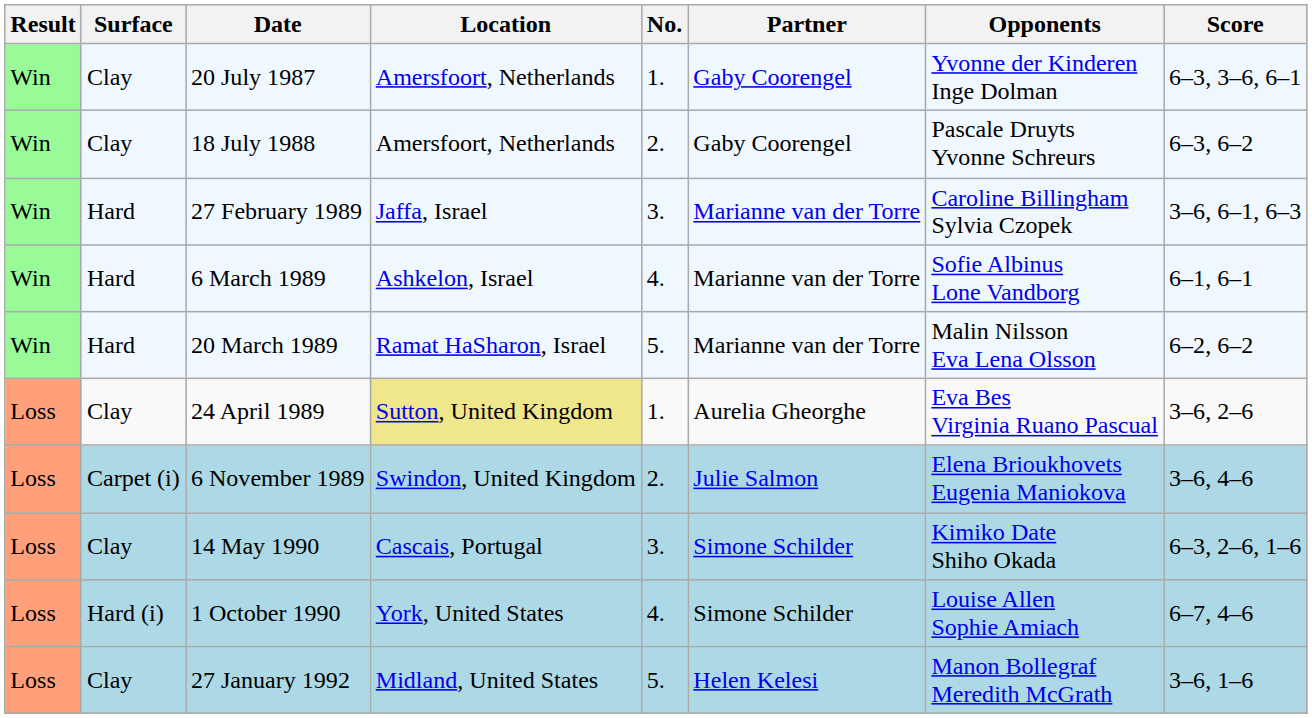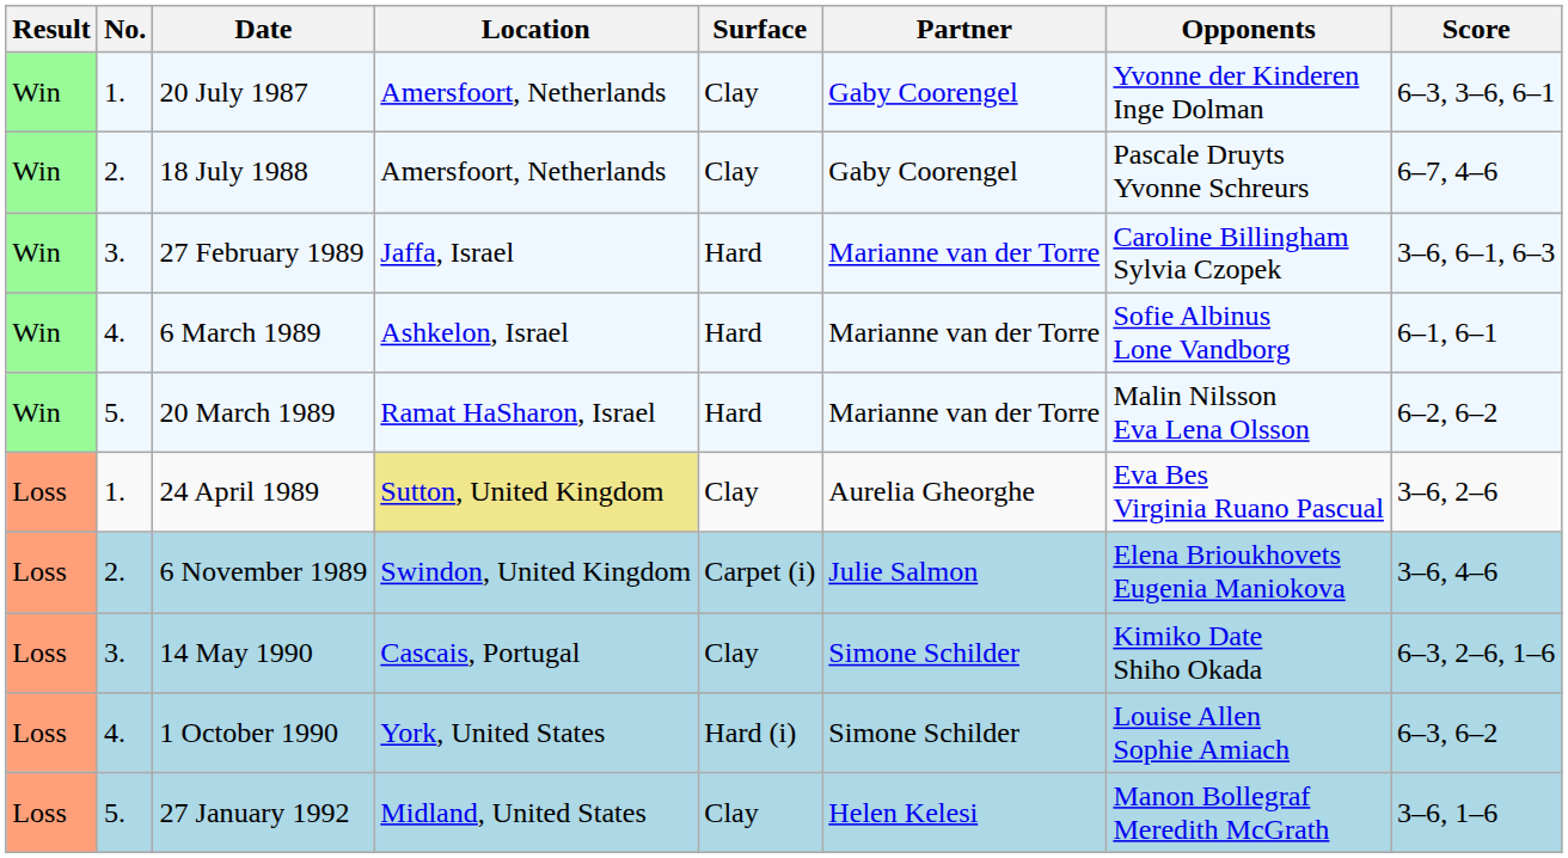columns swapped: No. <-> Surface
18 July 1988 | Score: 6–3, 6–2 -> 6–7, 4–6
1 October 1990 | Score: 6–7, 4–6 -> 6–3, 6–2
